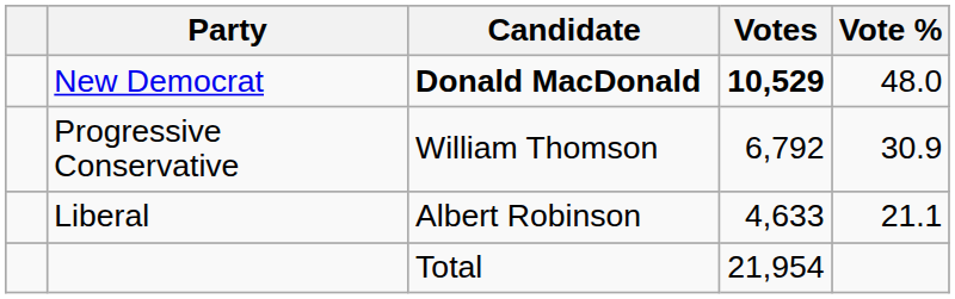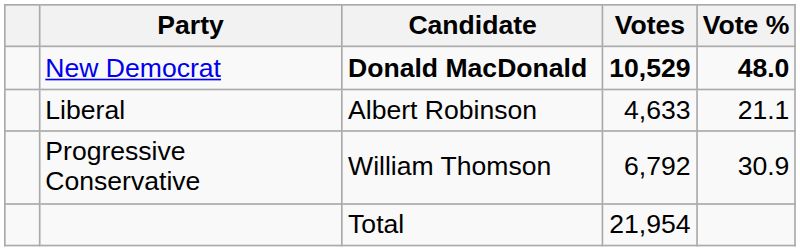New Democrat | Vote %: normal -> bold
rows swapped: Progressive Conservative <-> Liberal
